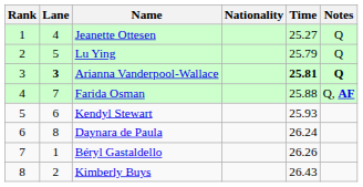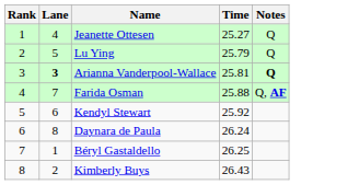- column: Nationality
Arianna Vanderpool-Wallace | Time: bold -> normal
Kendyl Stewart | Time: 25.93 -> 25.92
Béryl Gastaldello | Time: 26.26 -> 26.25
